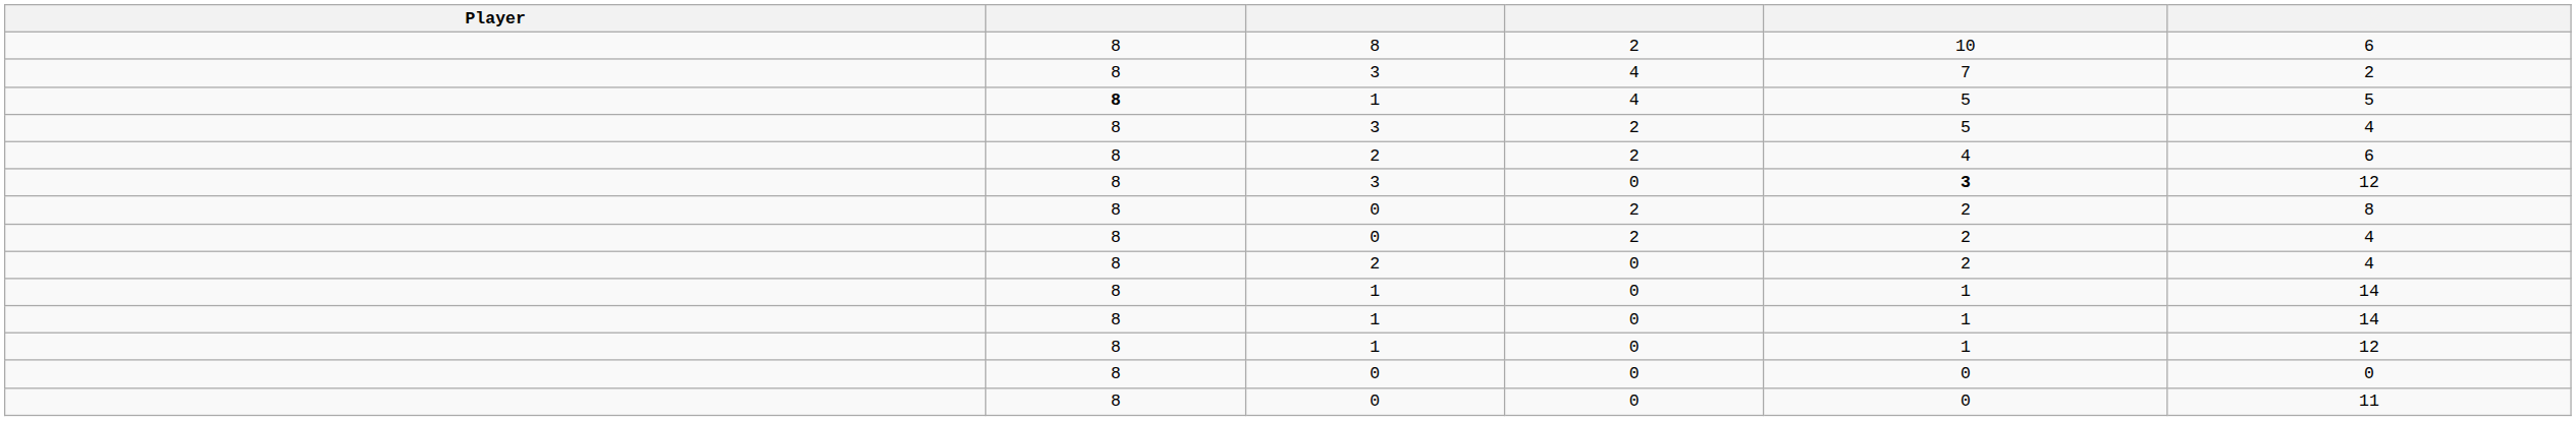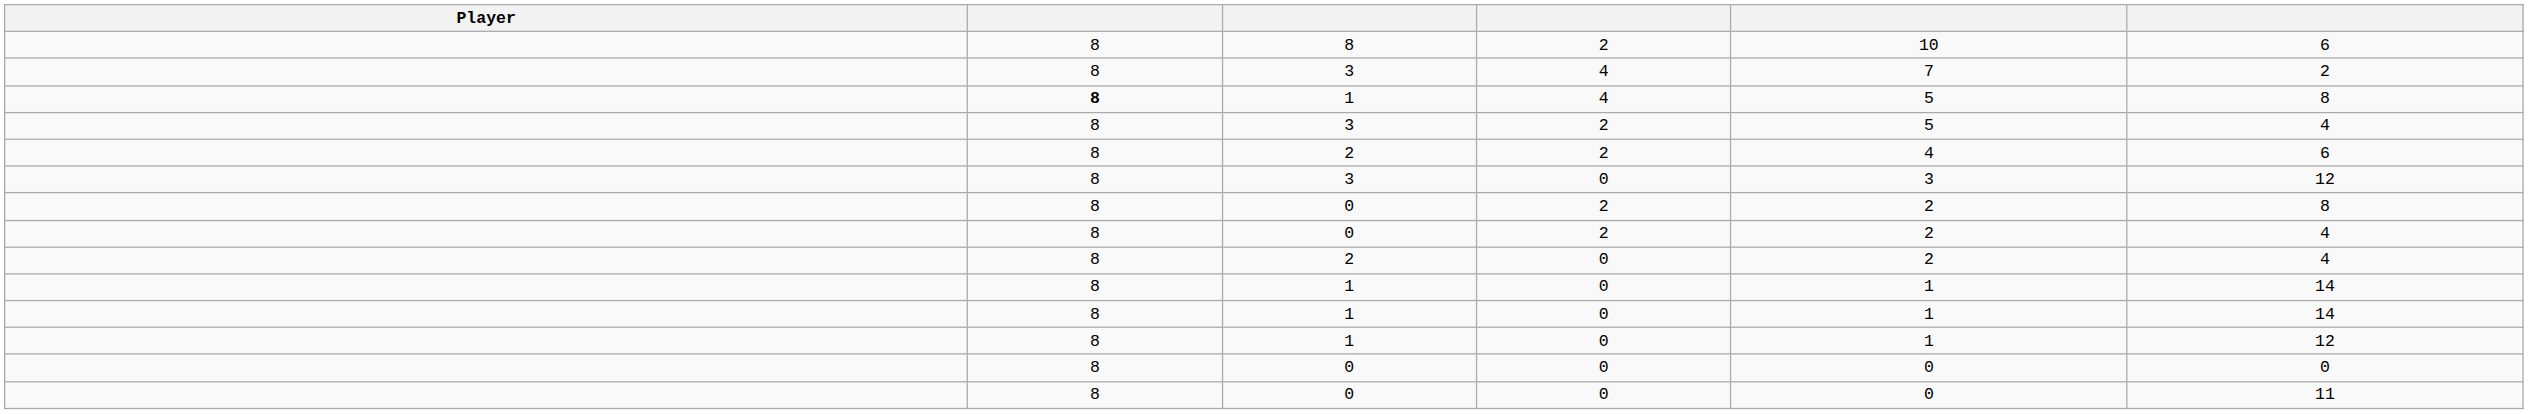1 / 4 | column 6: 5 -> 8
3 / 0 | column 5: bold -> normal
